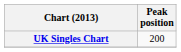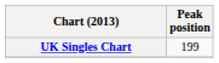UK Singles Chart | Peak position: 200 -> 199
